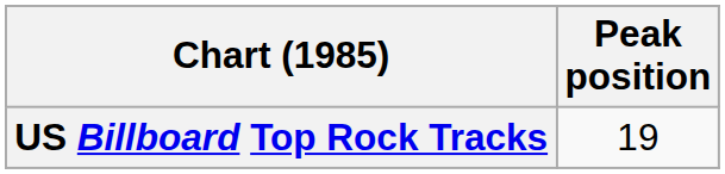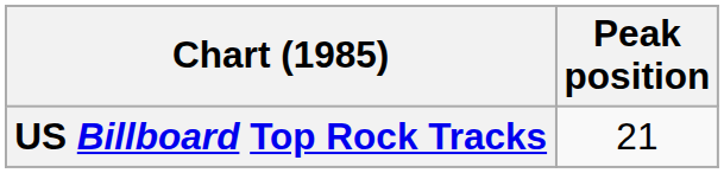US Billboard Top Rock Tracks | Peak position: 19 -> 21
